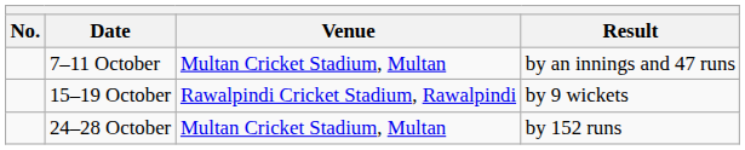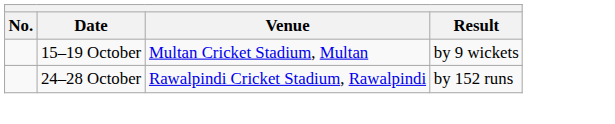- row: 7–11 October | Multan Cricket Stadium, Multan | by an innings and 47 runs
15–19 October | Venue: Rawalpindi Cricket Stadium, Rawalpindi -> Multan Cricket Stadium, Multan
24–28 October | Venue: Multan Cricket Stadium, Multan -> Rawalpindi Cricket Stadium, Rawalpindi
